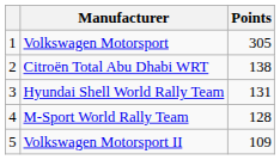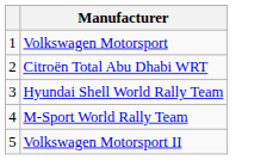- column: Points | 305 | 138 | 131 | 128 | 109
